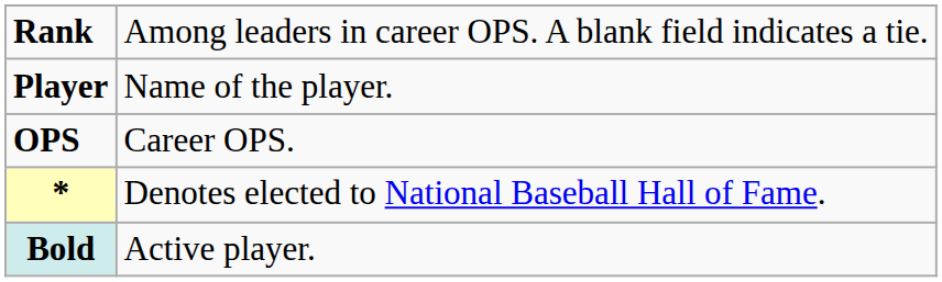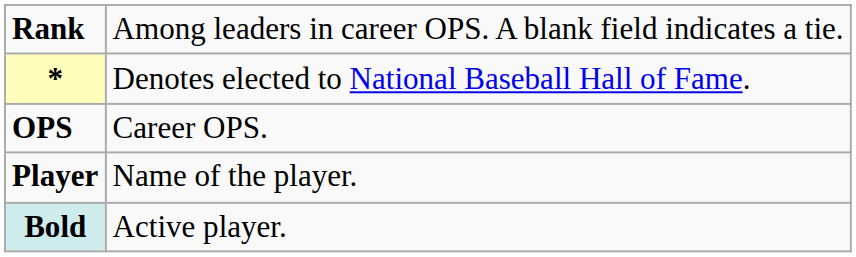rows swapped: Player <-> *
